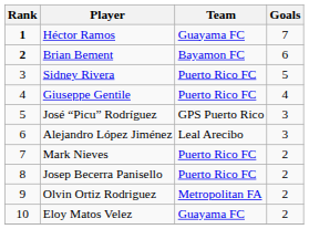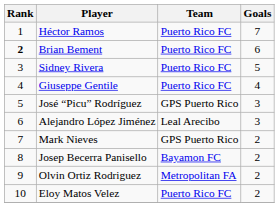Héctor Ramos | Rank: bold -> normal
Héctor Ramos | Team: Guayama FC -> Puerto Rico FC
Brian Bement | Team: Bayamon FC -> Puerto Rico FC
Mark Nieves | Team: Puerto Rico FC -> GPS Puerto Rico
Josep Becerra Panisello | Team: Puerto Rico FC -> Bayamon FC
Eloy Matos Velez | Team: Guayama FC -> Puerto Rico FC
